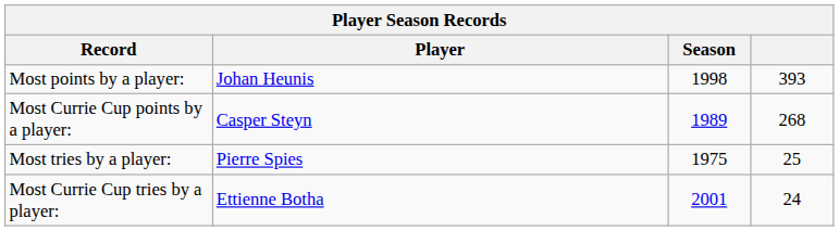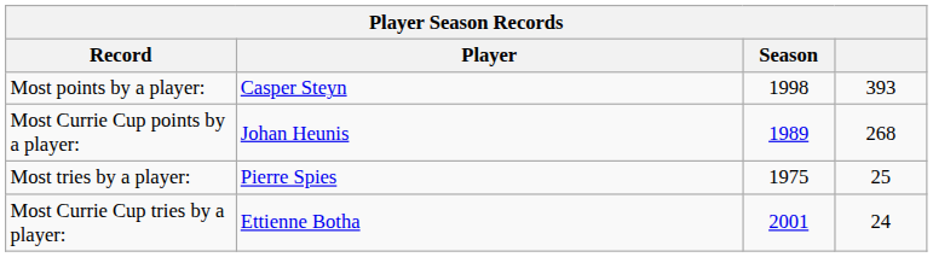Most points by a player: | Player: Johan Heunis -> Casper Steyn
Most Currie Cup points by a player: | Player: Casper Steyn -> Johan Heunis
